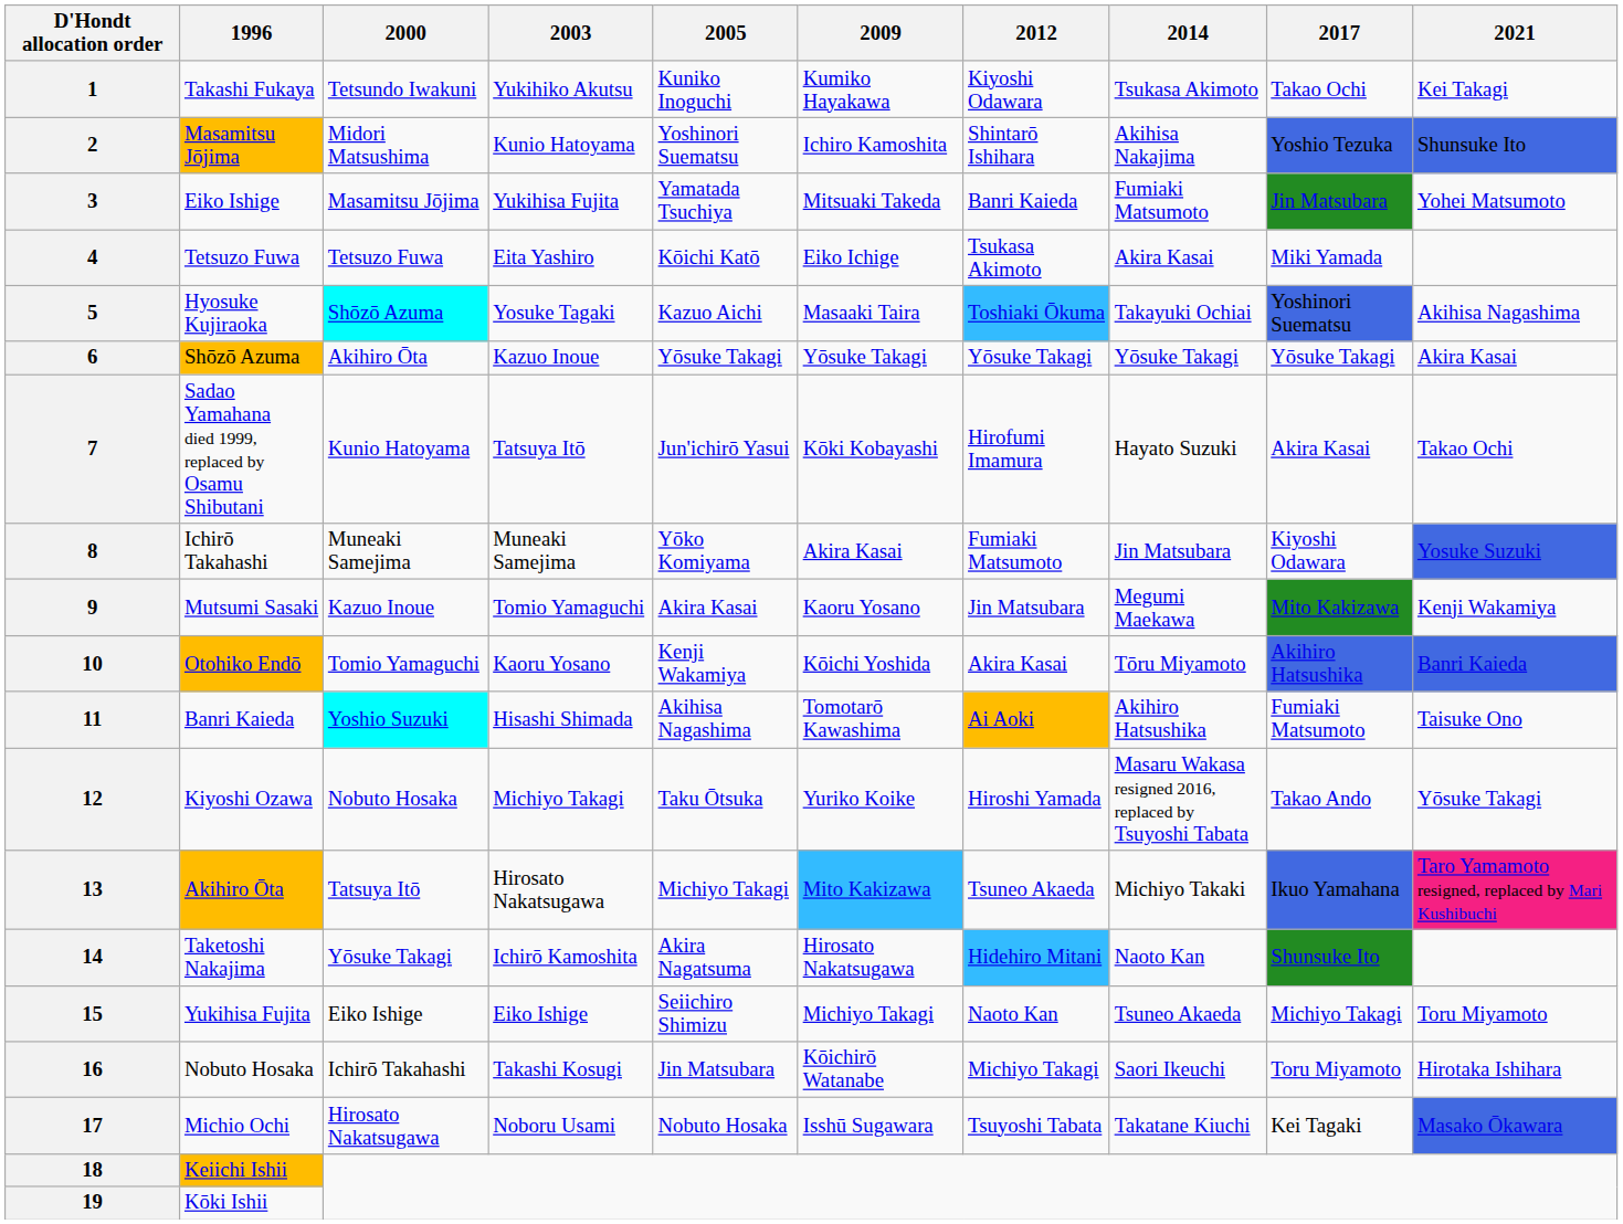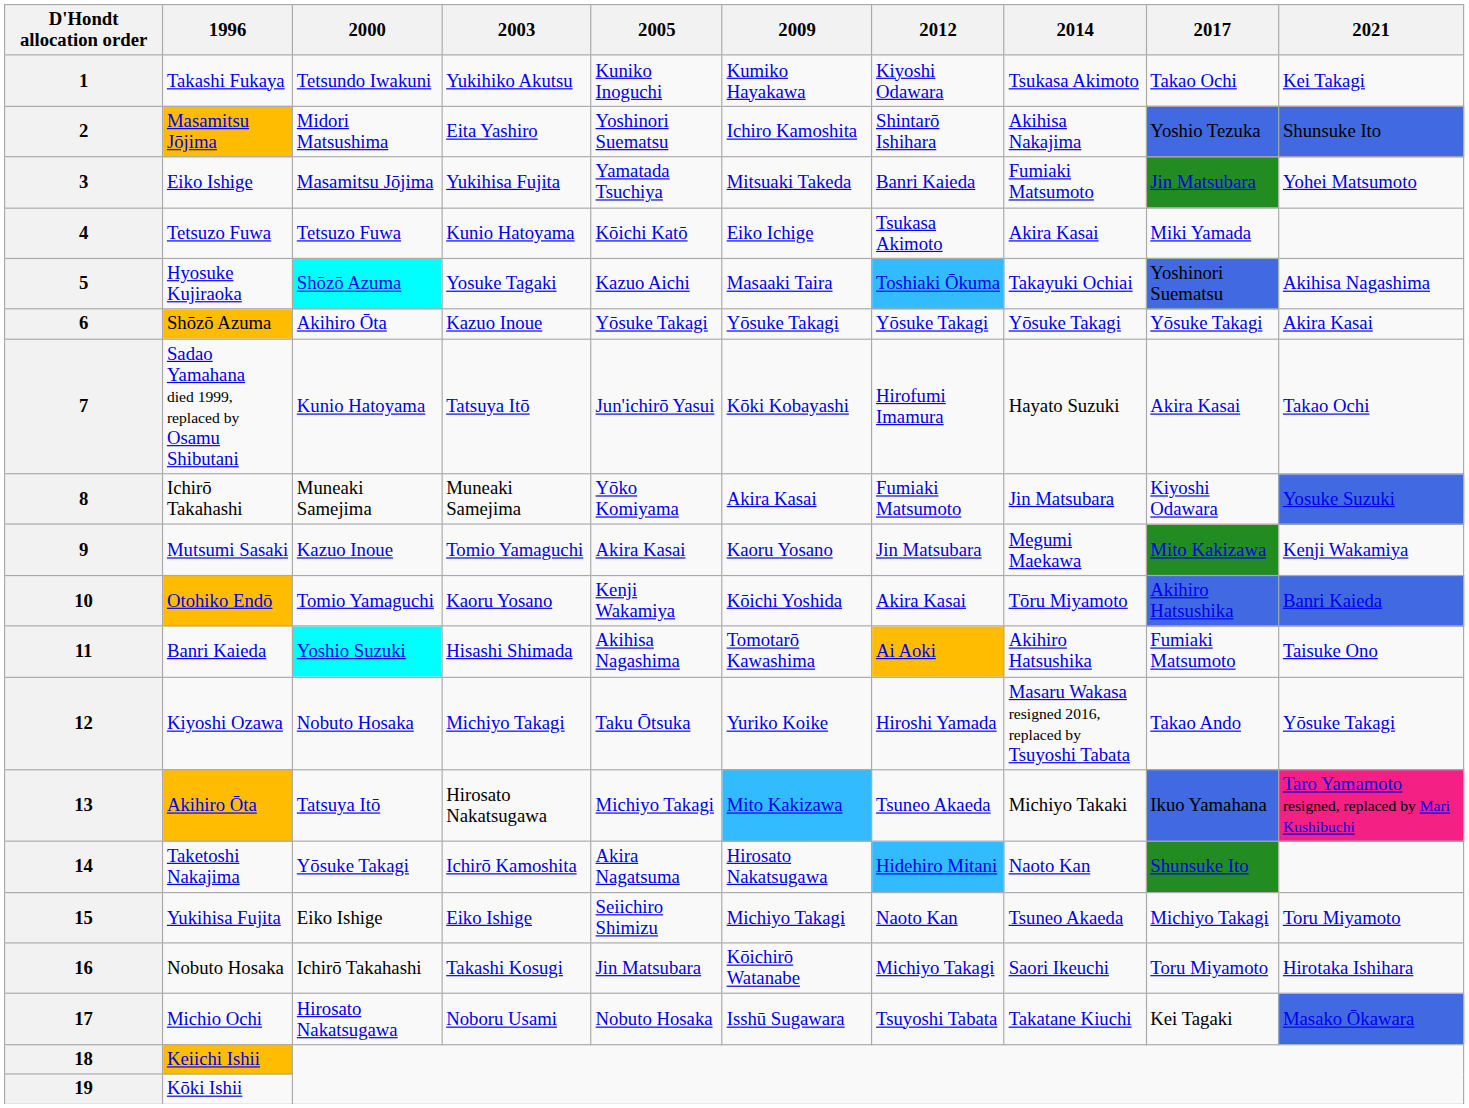2 | 2003: Kunio Hatoyama -> Eita Yashiro
4 | 2003: Eita Yashiro -> Kunio Hatoyama
